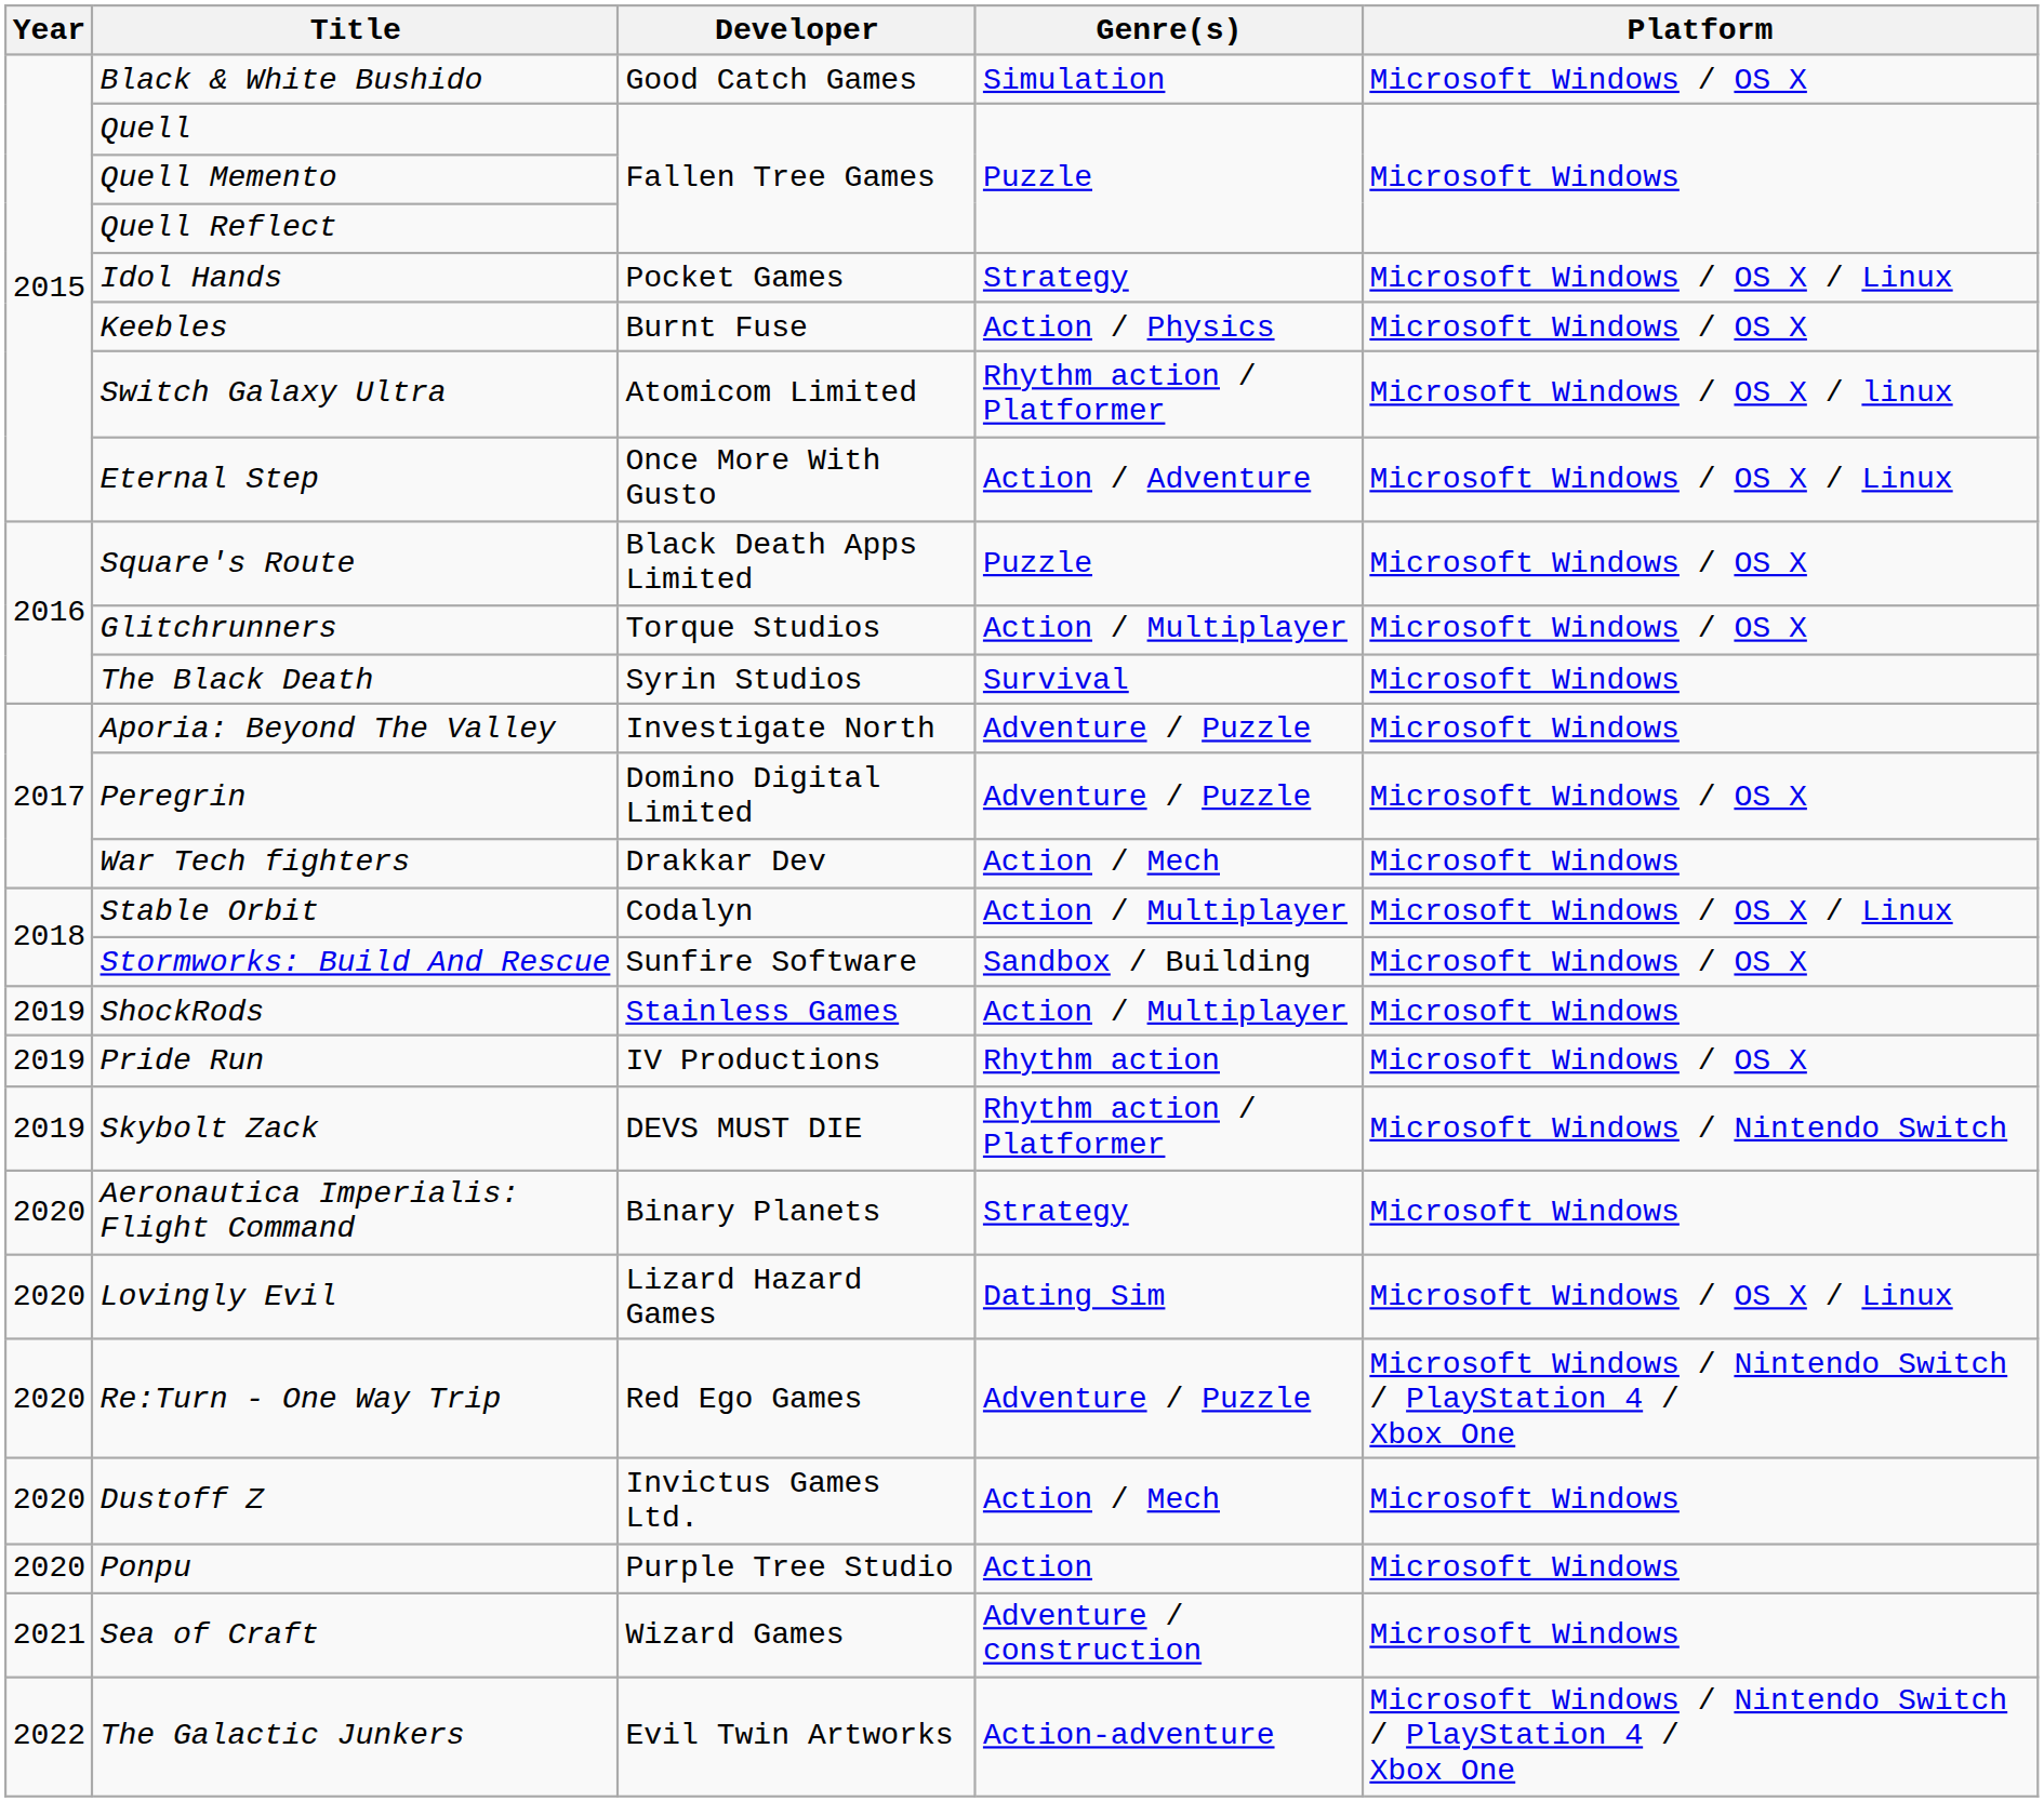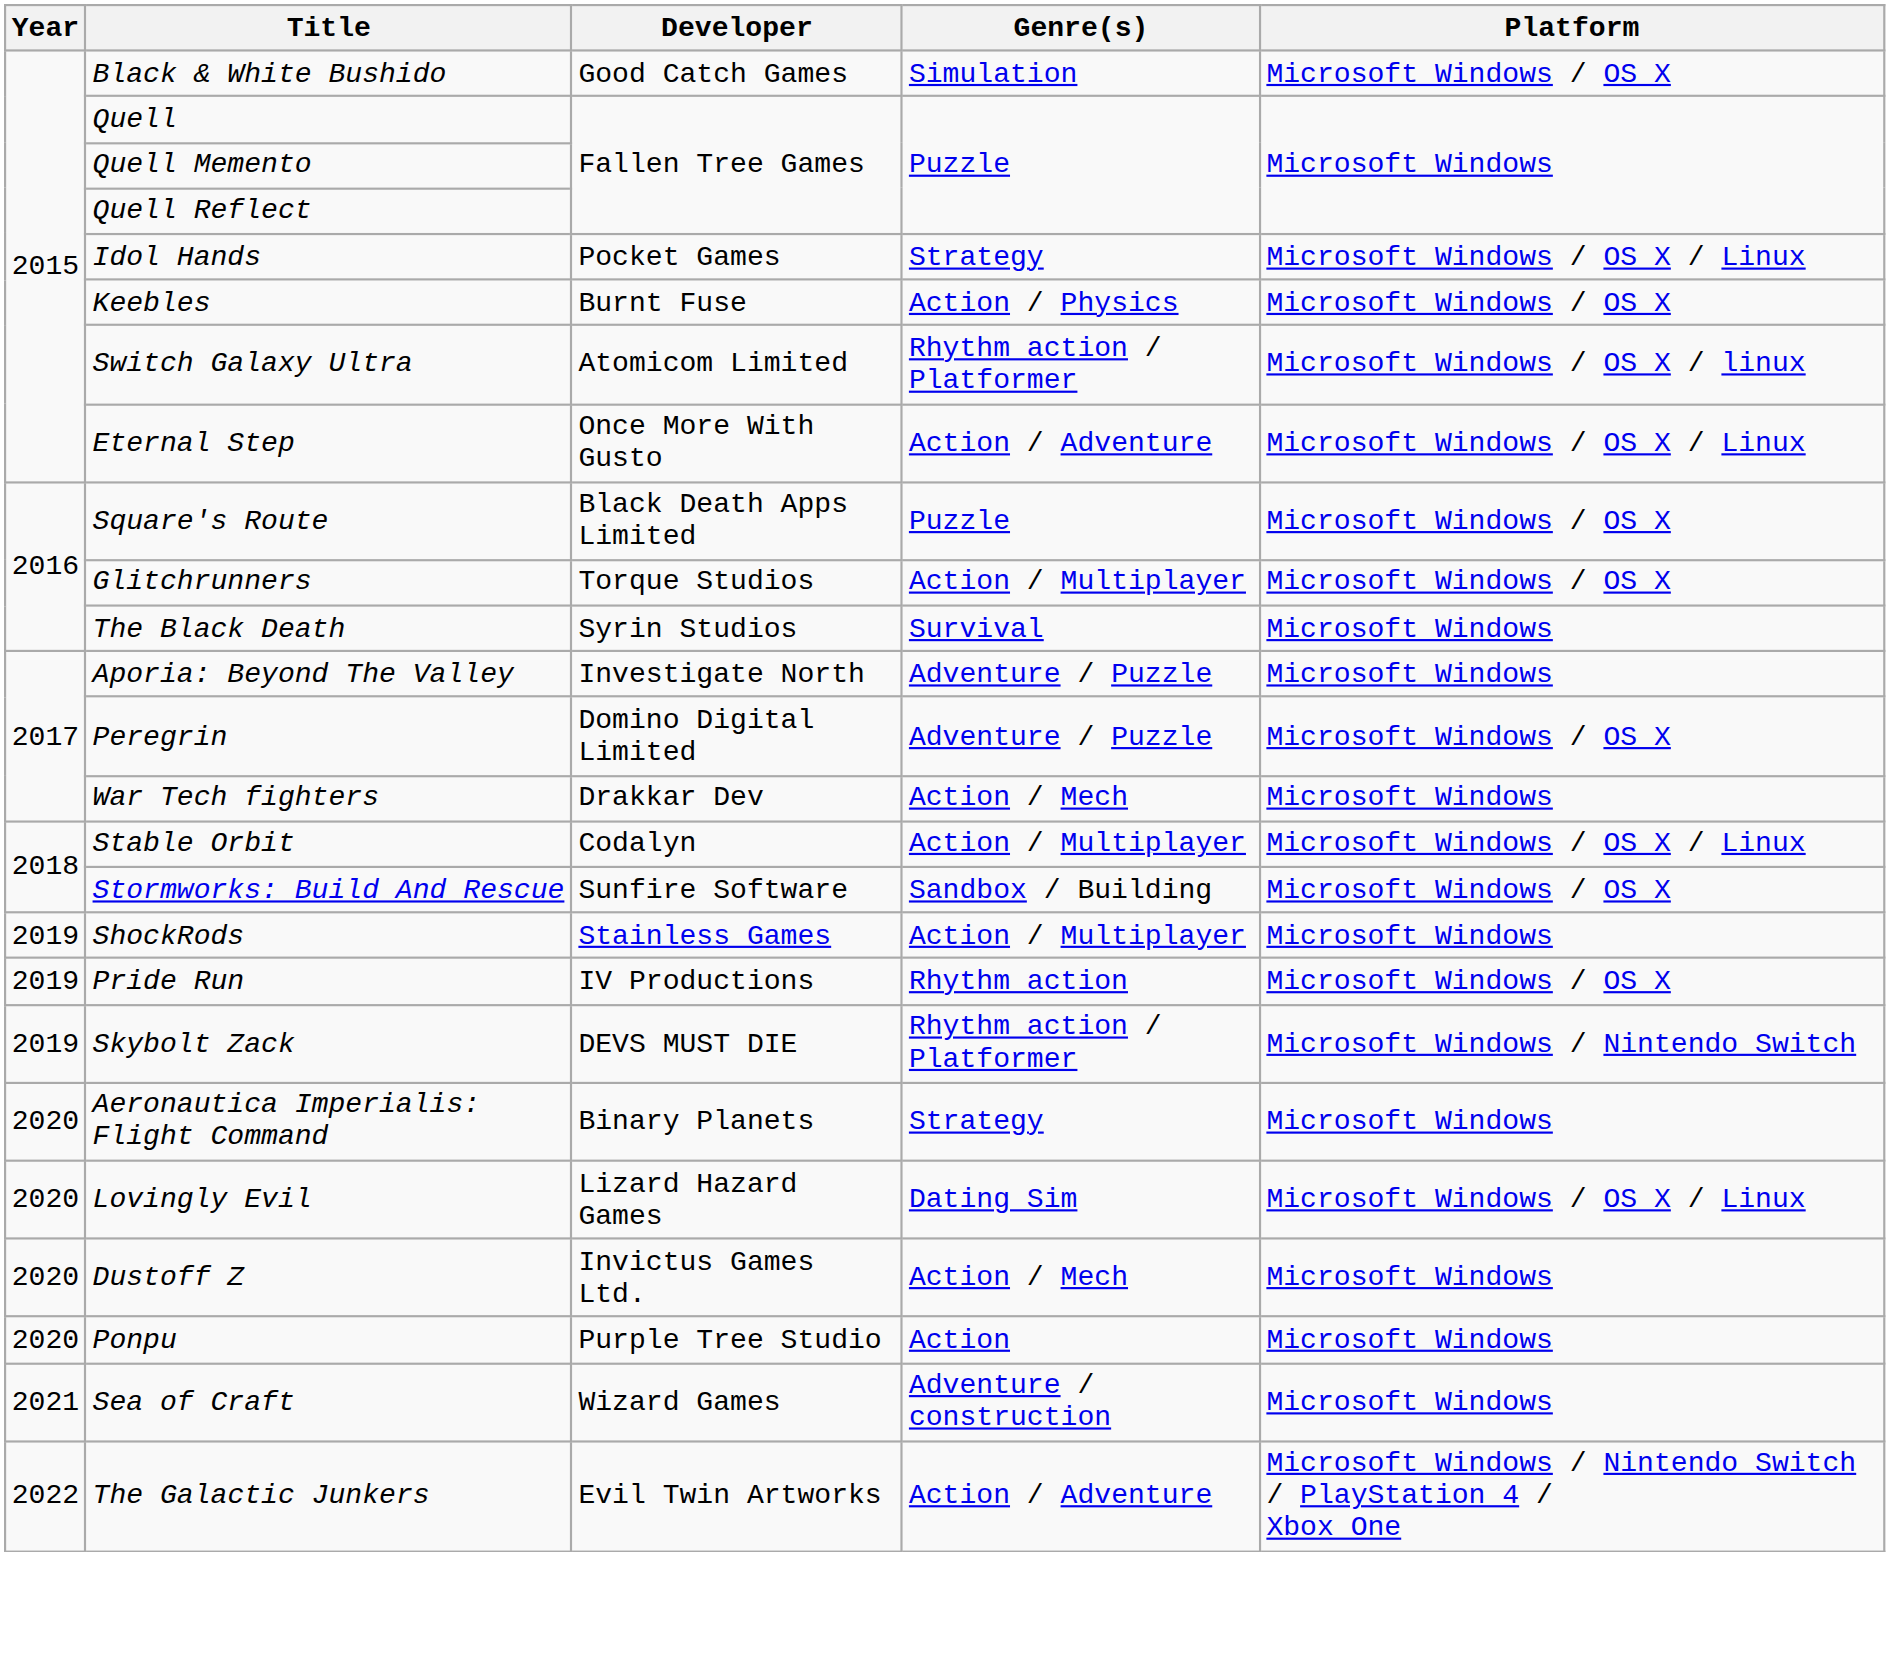- row: 2020 | Re:Turn - One Way Trip | Red Ego Games | Adventure / Puzzle | Microsoft Windows / Nintendo Switch / PlayStation 4 / Xbox One
The Galactic Junkers | Genre(s): Action-adventure -> Action / Adventure
